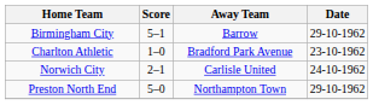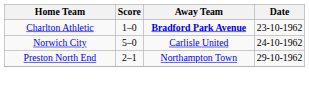- row: Birmingham City | 5–1 | Barrow | 29-10-1962
Charlton Athletic | Away Team: normal -> bold
Norwich City | Score: 2–1 -> 5–0
Preston North End | Score: 5–0 -> 2–1
